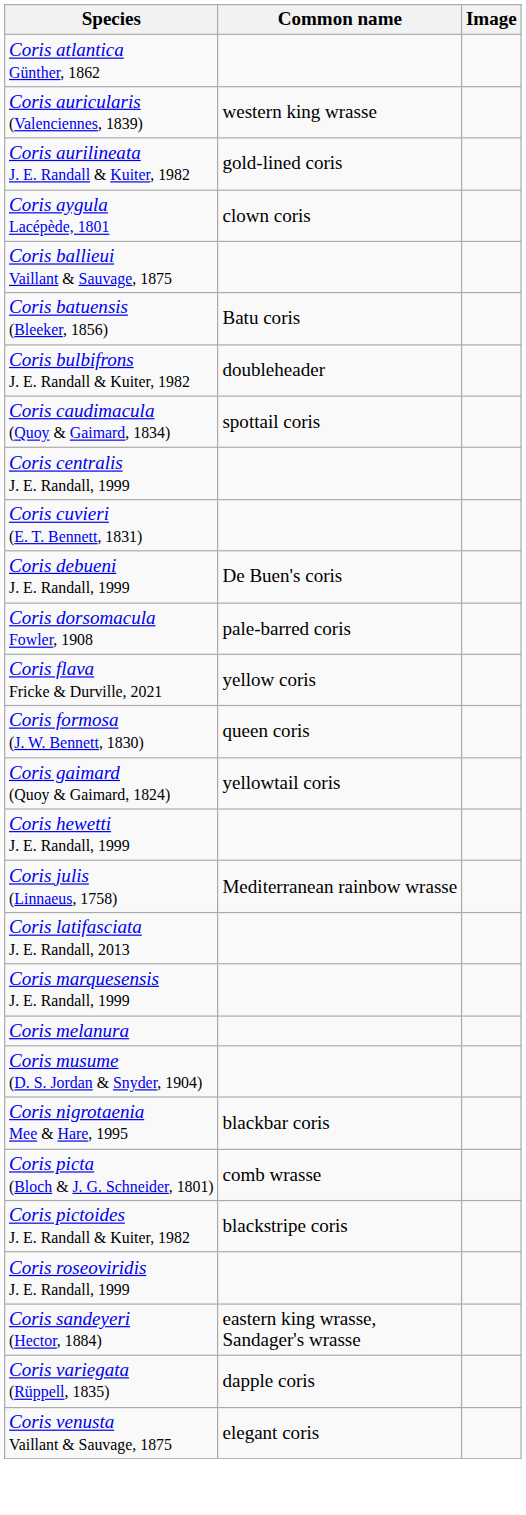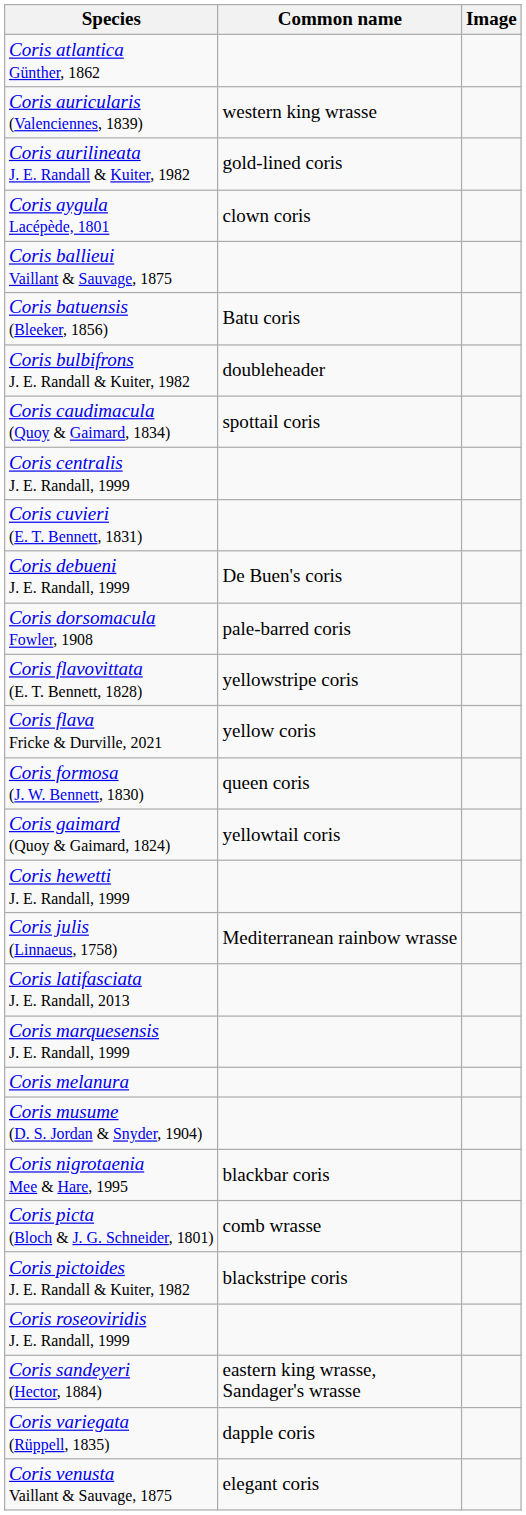+ row: Coris flavovittata (E. T. Bennett, 1828) | yellowstripe coris
